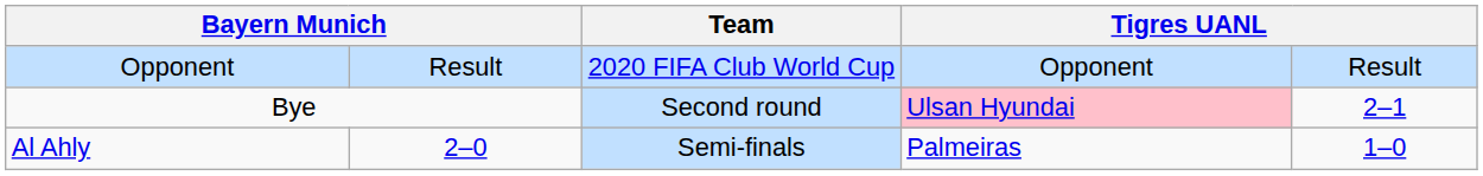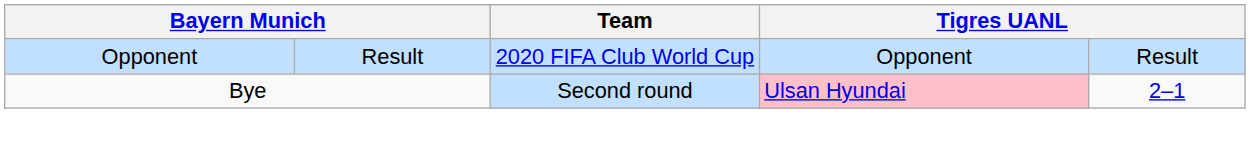- row: Al Ahly | 2–0 | Semi-finals | Palmeiras | 1–0
